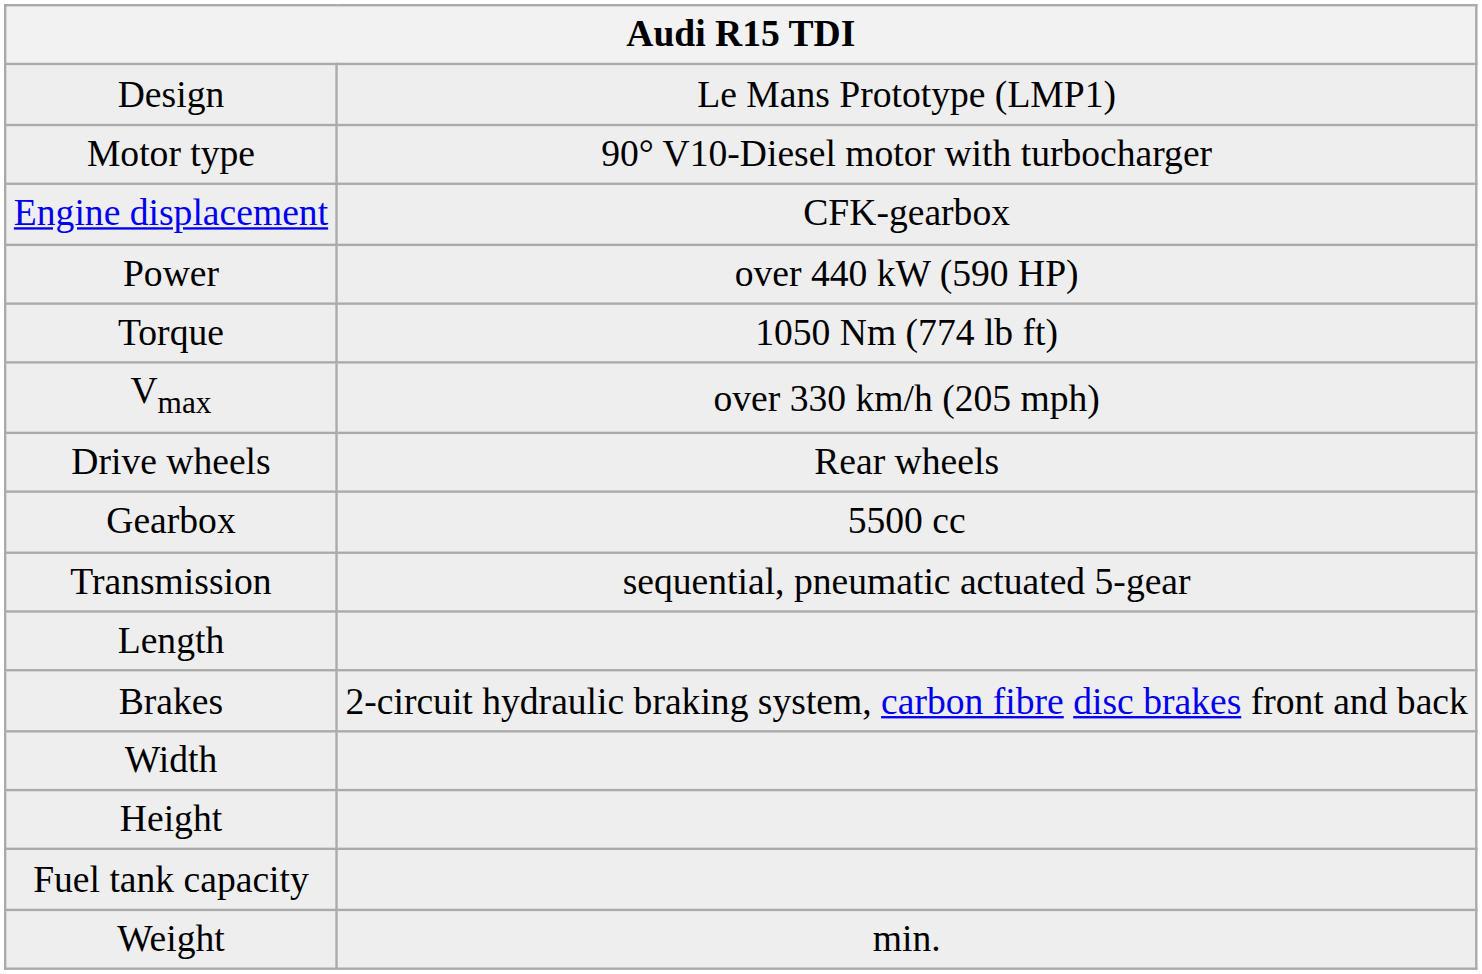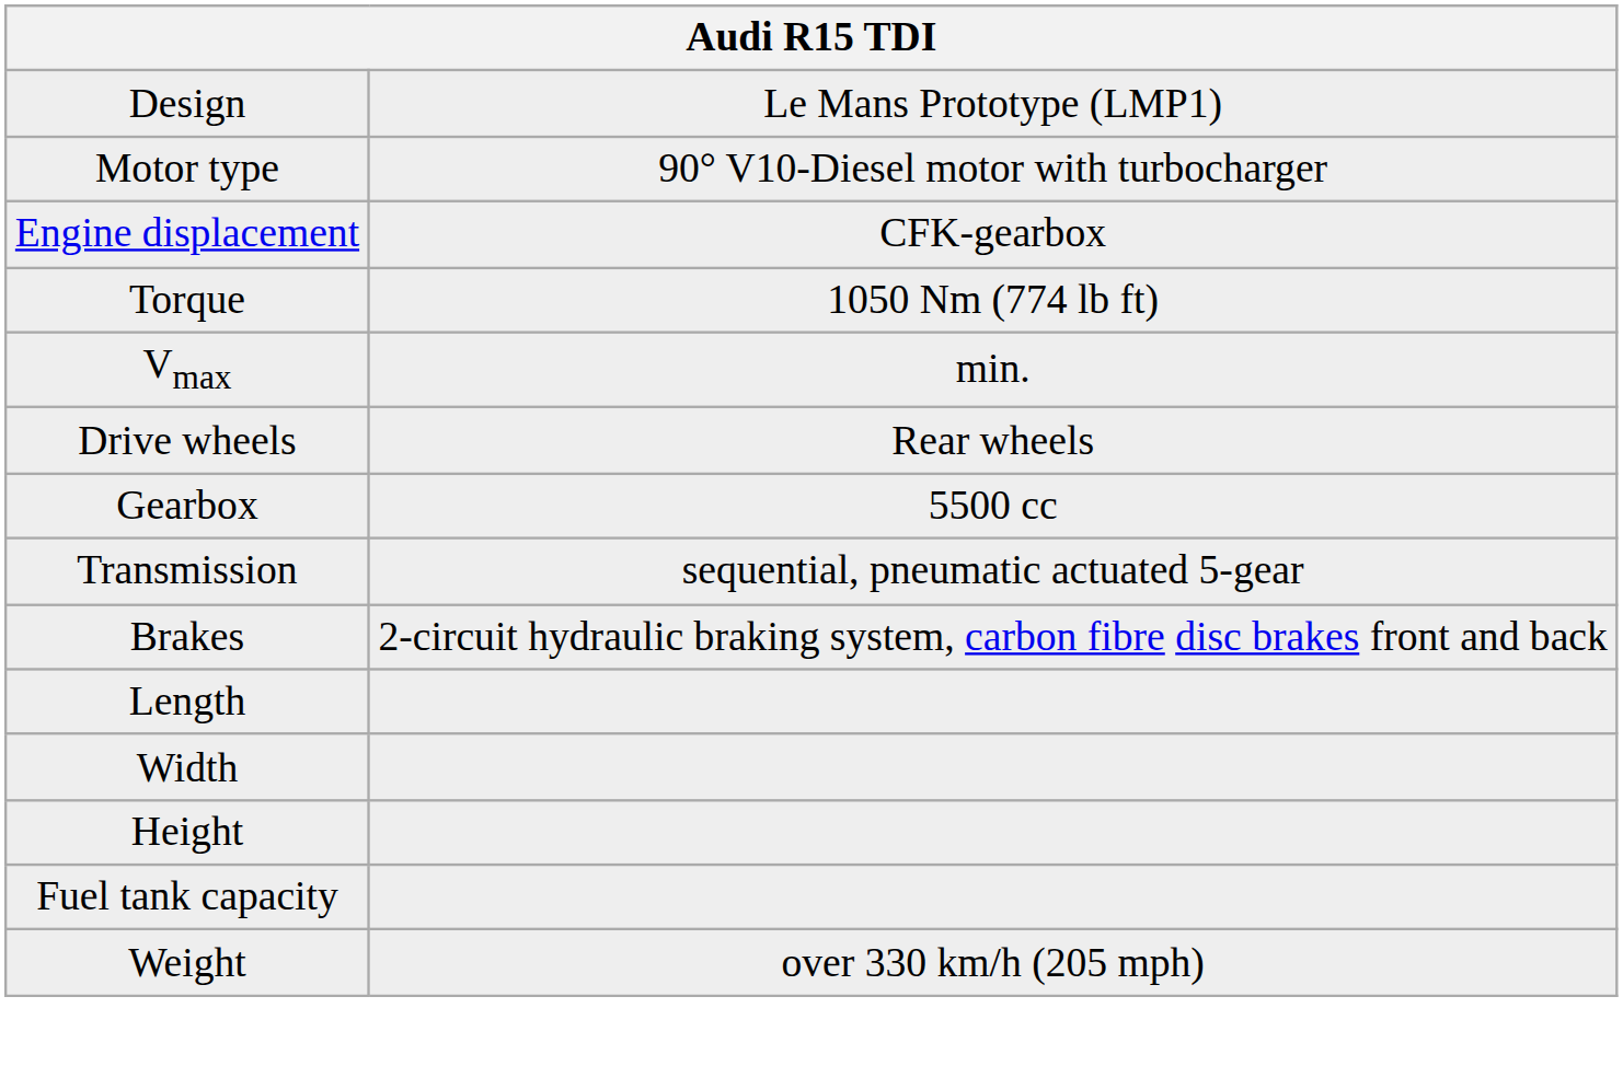- row: Power | over 440 kW (590 HP)
Vmax | column 2: over 330 km/h (205 mph) -> min.
rows swapped: Brakes <-> Length
Weight | column 2: min. -> over 330 km/h (205 mph)
